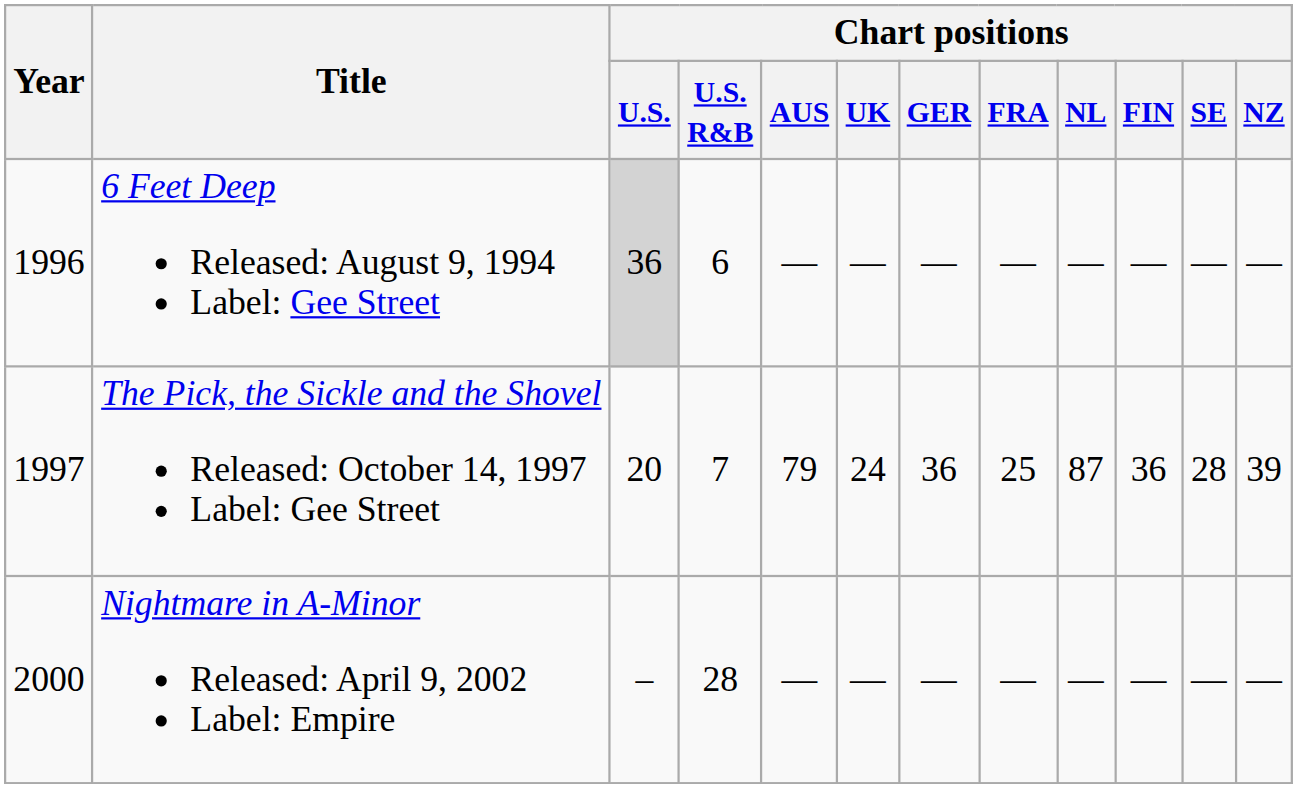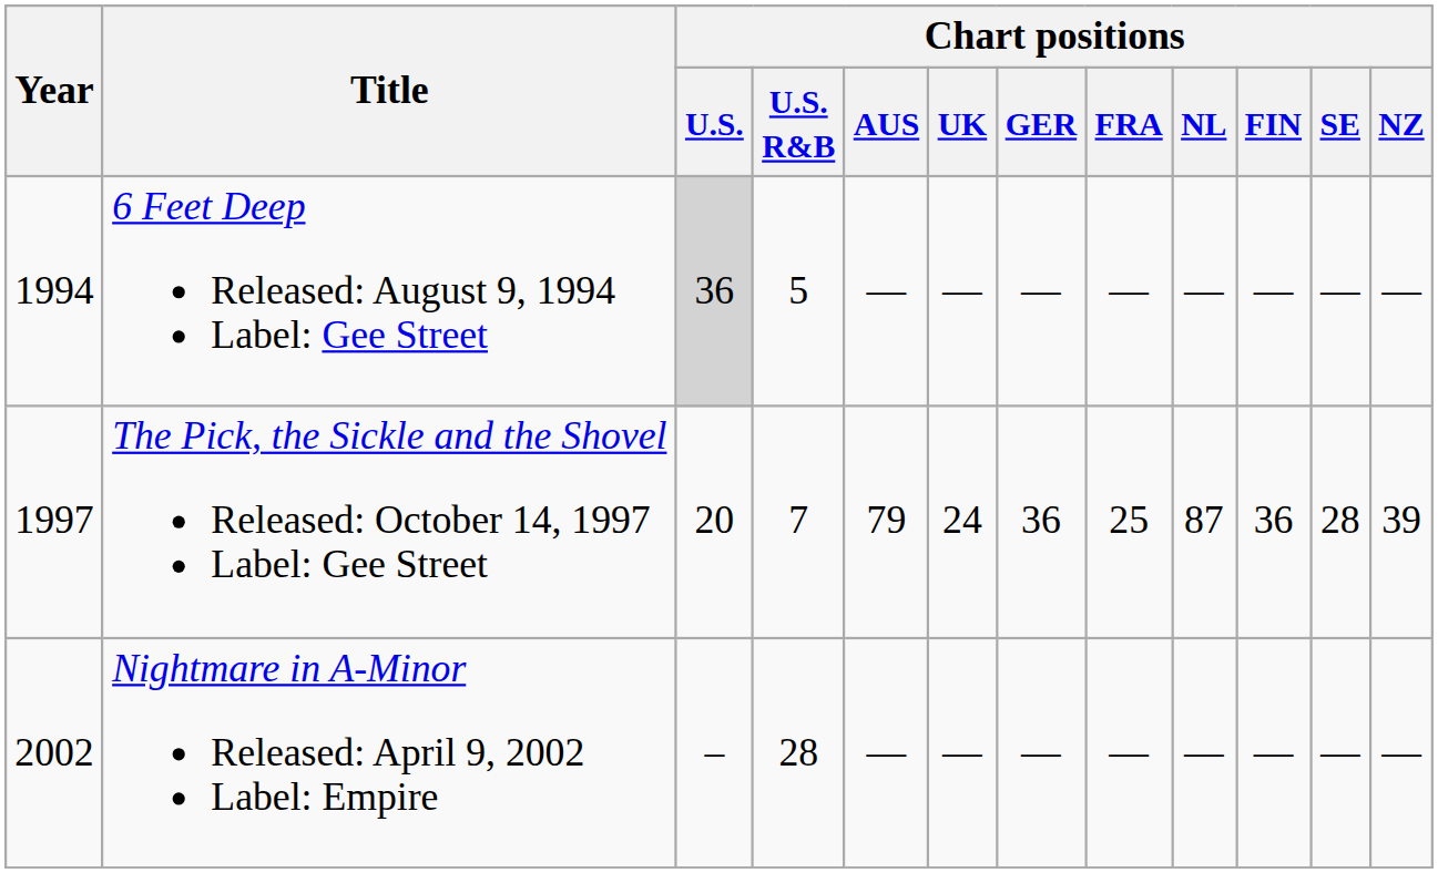6 Feet Deep Released: August 9, 1994 Label: Gee Street | Year: 1996 -> 1994
6 Feet Deep Released: August 9, 1994 Label: Gee Street | Chart positions / U.S. R&B: 6 -> 5
Nightmare in A-Minor Released: April 9, 2002 Label: Empire | Year: 2000 -> 2002
